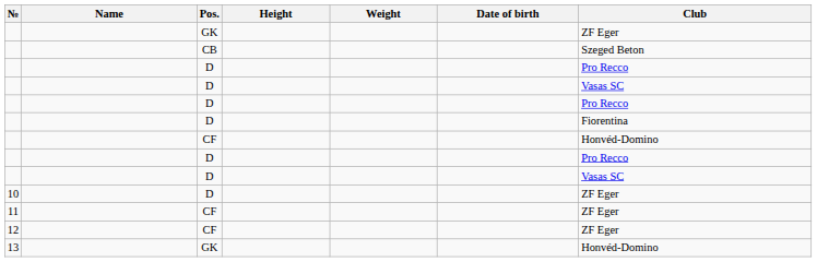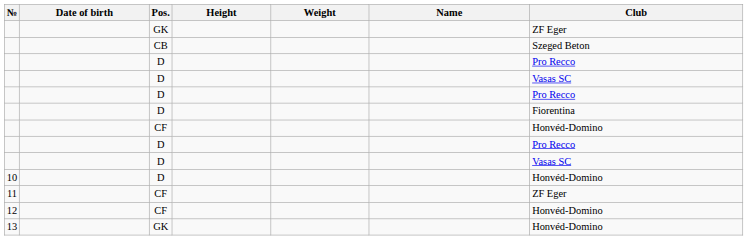columns swapped: Name <-> Date of birth
10 | Club: ZF Eger -> Honvéd-Domino
12 | Club: ZF Eger -> Honvéd-Domino
